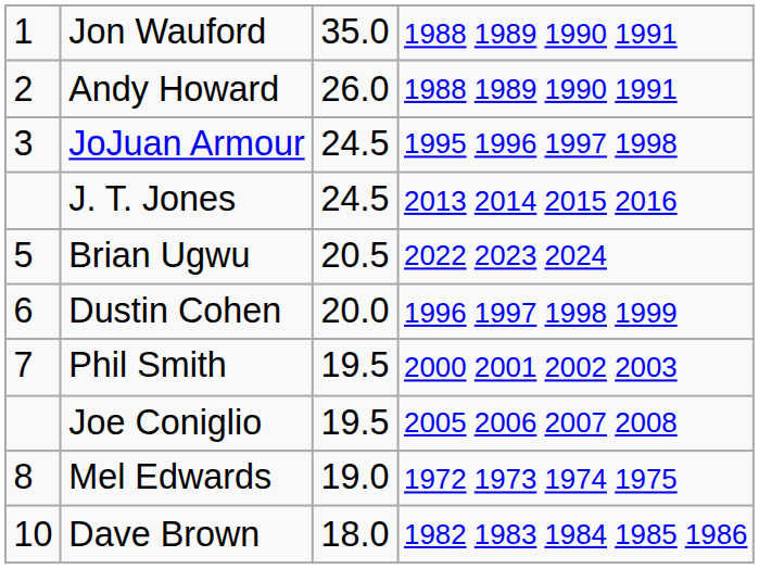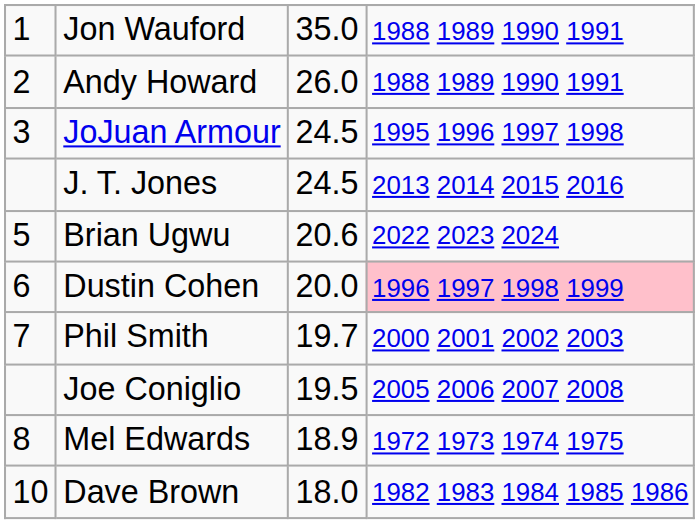Brian Ugwu | column 3: 20.5 -> 20.6
Dustin Cohen | column 4: no background -> pink background
Phil Smith | column 3: 19.5 -> 19.7
Mel Edwards | column 3: 19.0 -> 18.9
